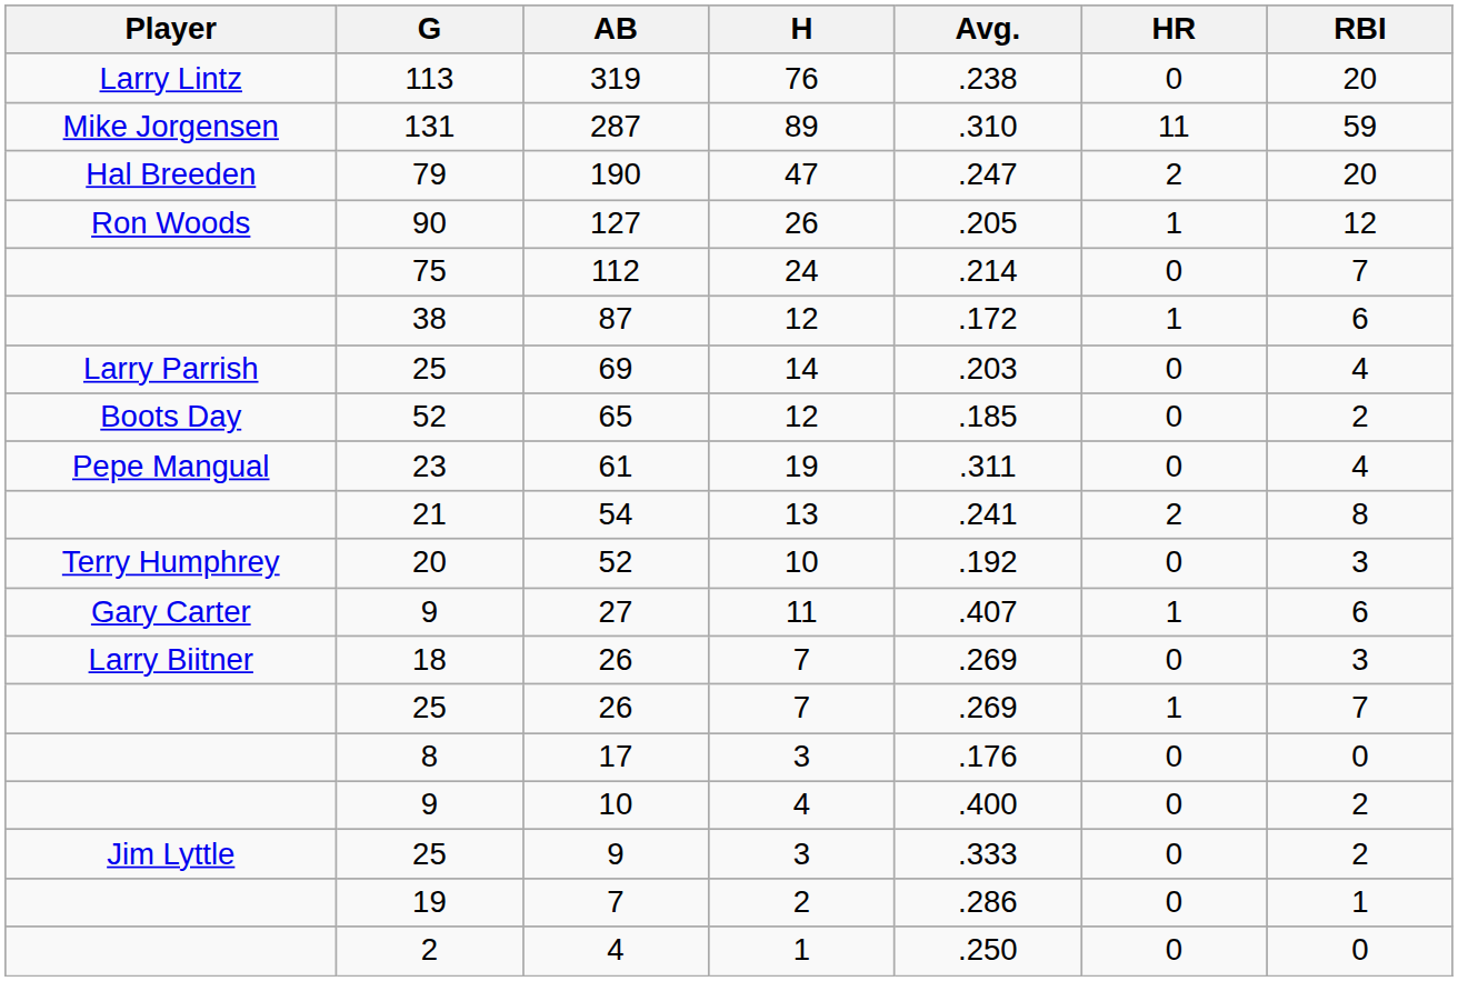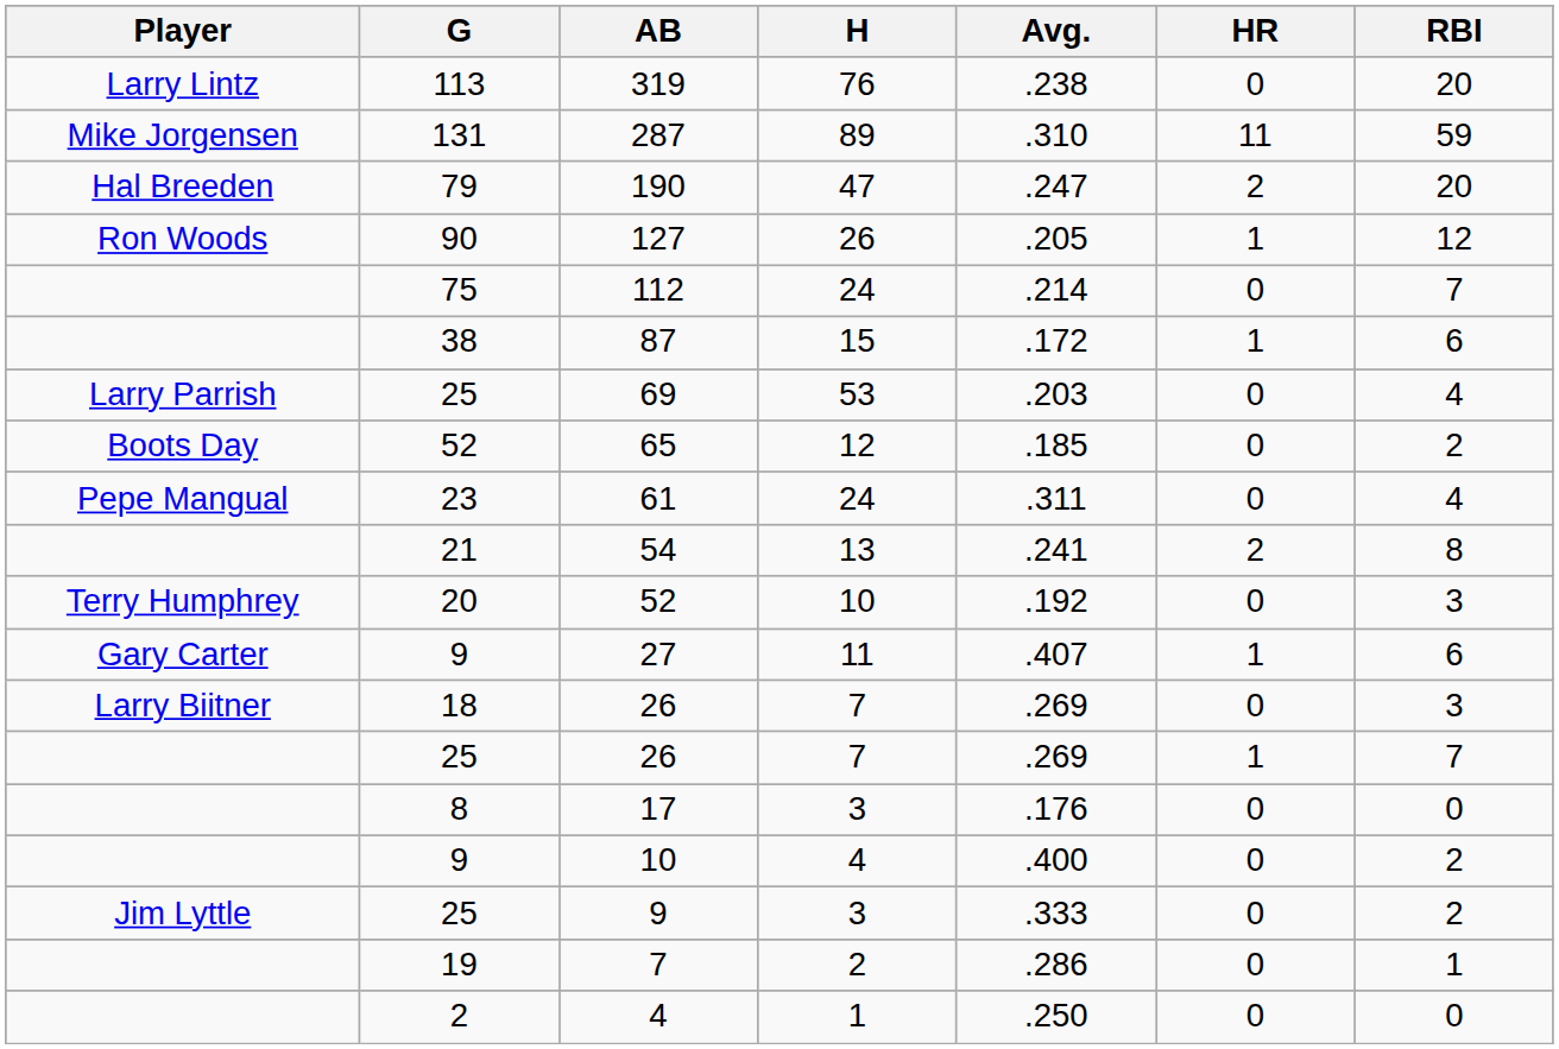87 | H: 12 -> 15
69 | H: 14 -> 53
61 | H: 19 -> 24
